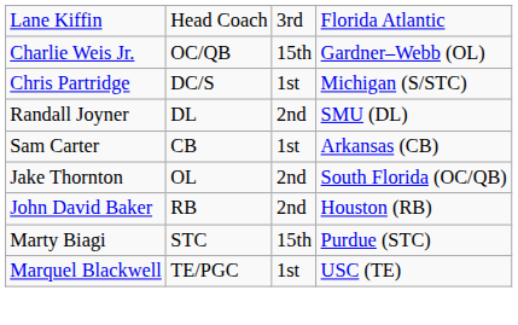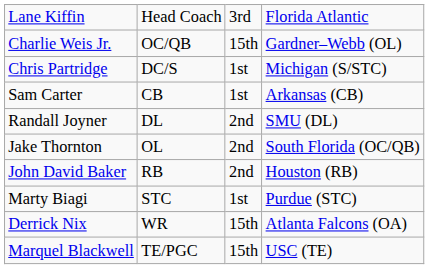rows swapped: Randall Joyner <-> Sam Carter
Marty Biagi | column 3: 15th -> 1st
+ row: Derrick Nix | WR | 15th | Atlanta Falcons (OA)
Marquel Blackwell | column 3: 1st -> 15th
